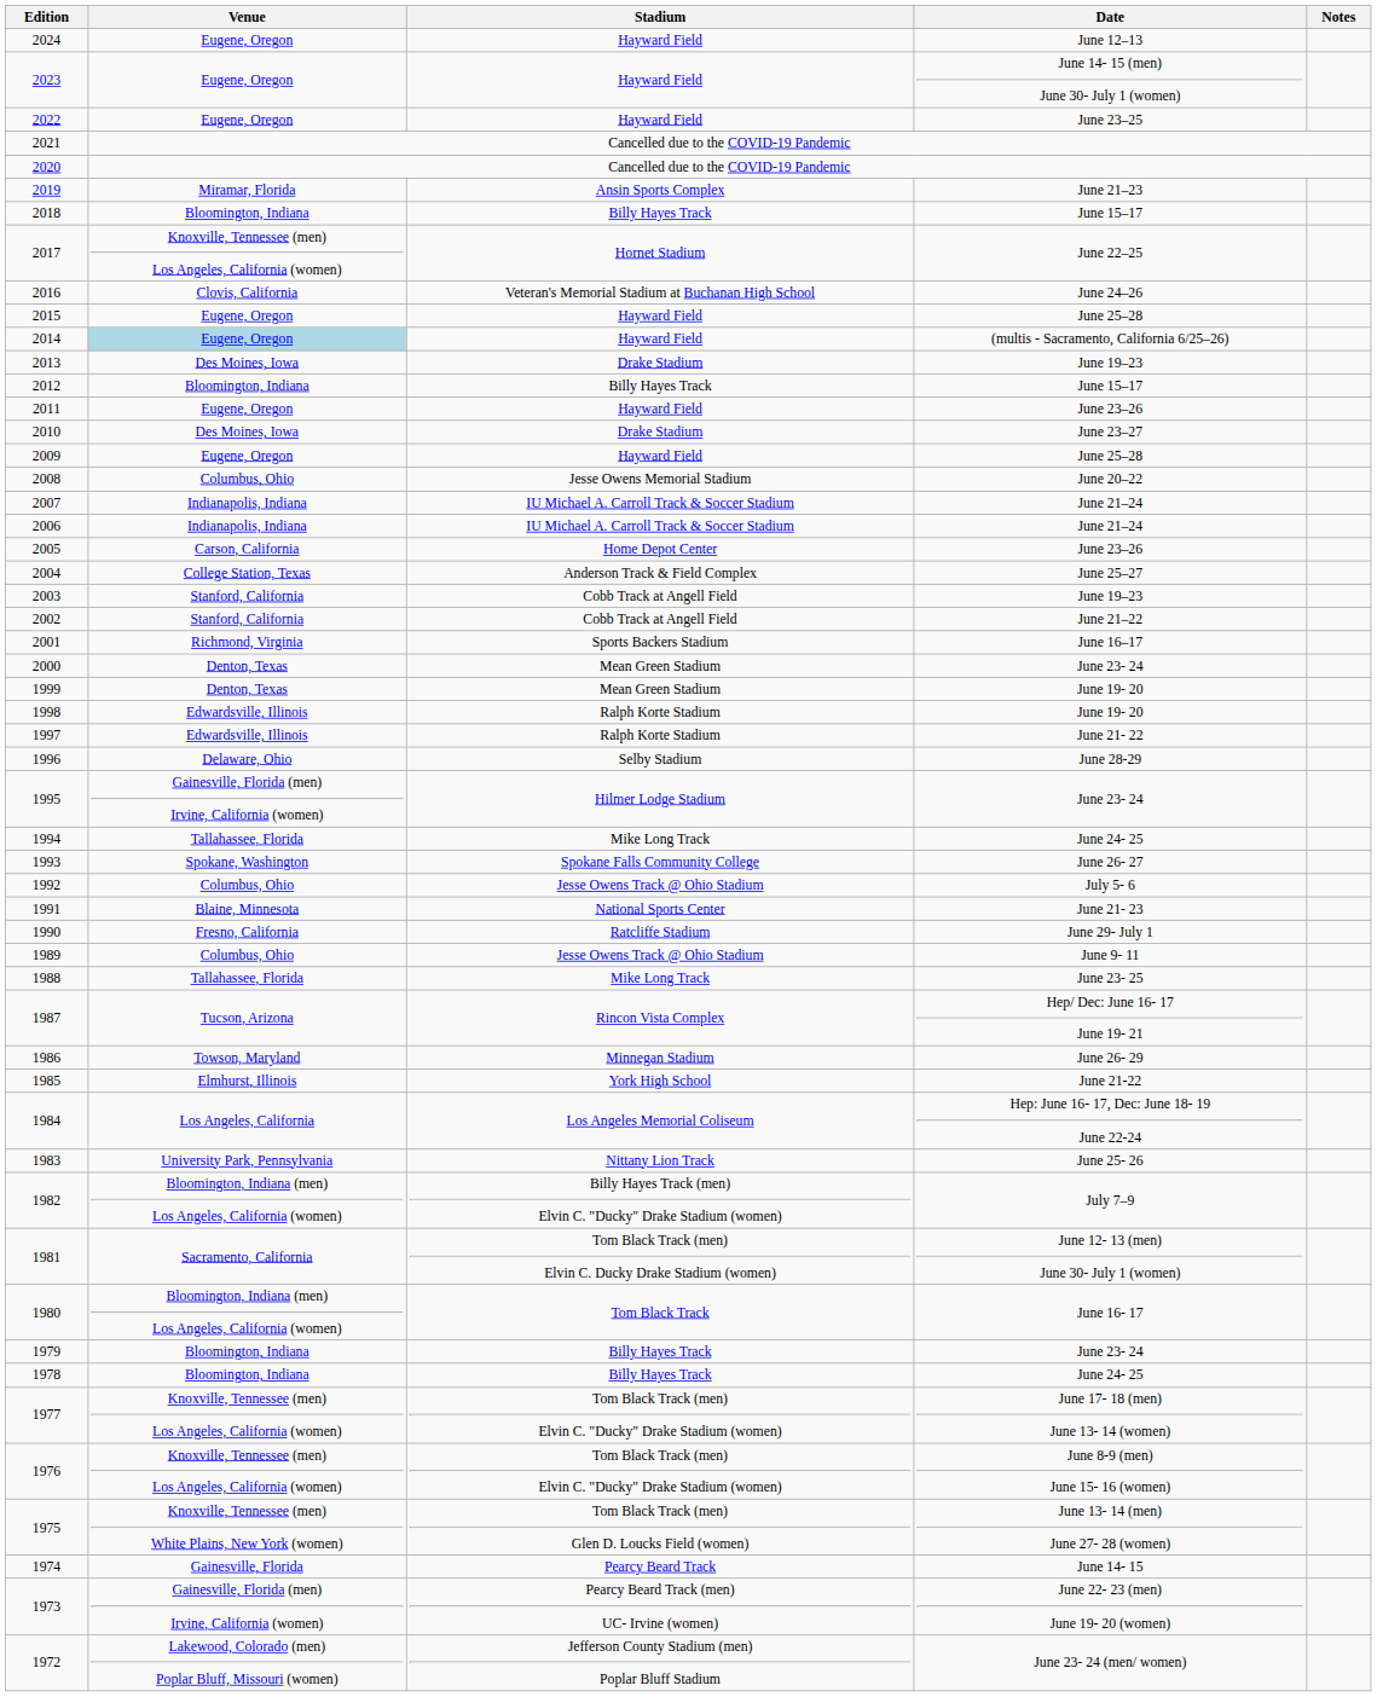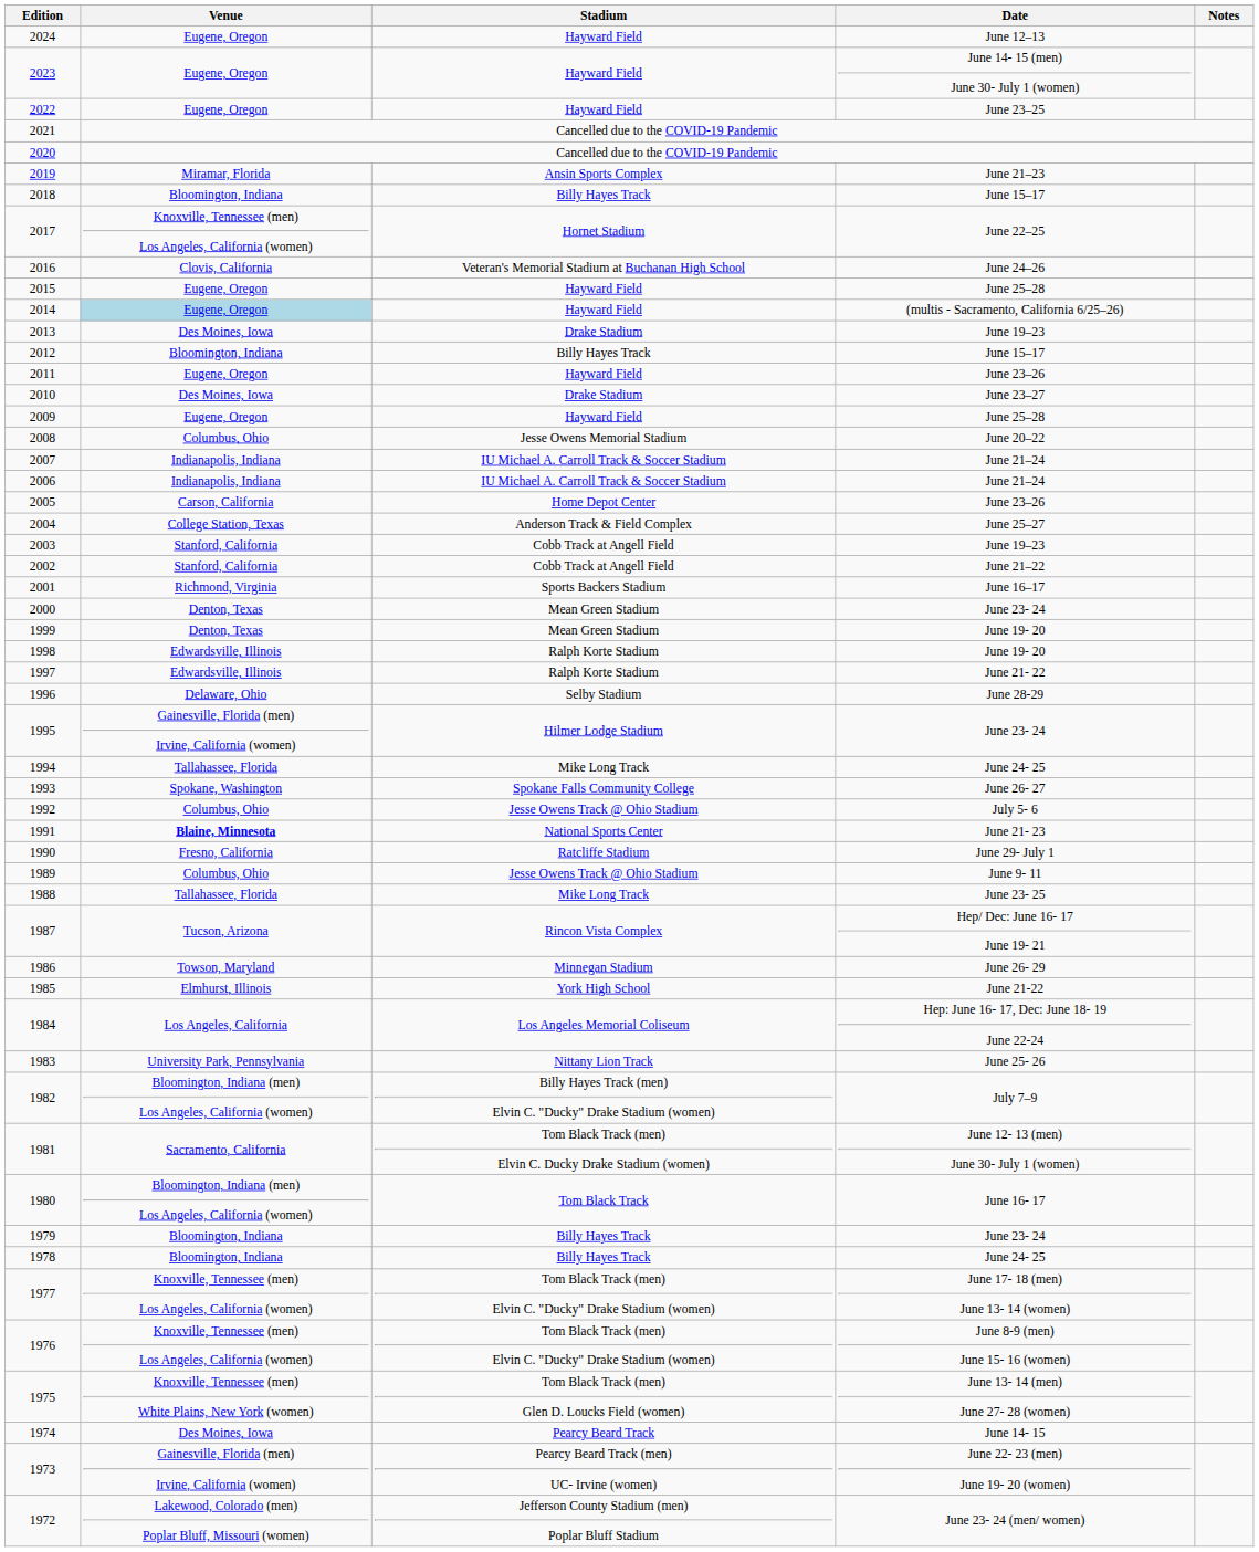1991 | Venue: normal -> bold
1974 | Venue: Gainesville, Florida -> Des Moines, Iowa
